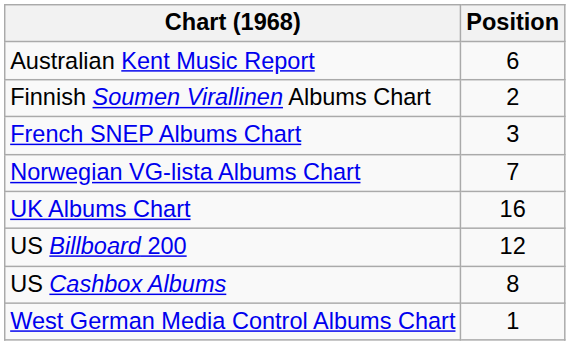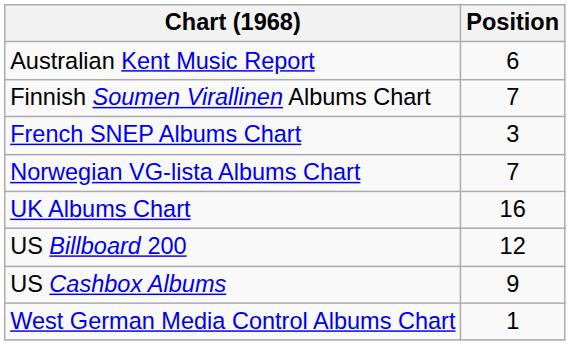Finnish Soumen Virallinen Albums Chart | Position: 2 -> 7
US Cashbox Albums | Position: 8 -> 9
